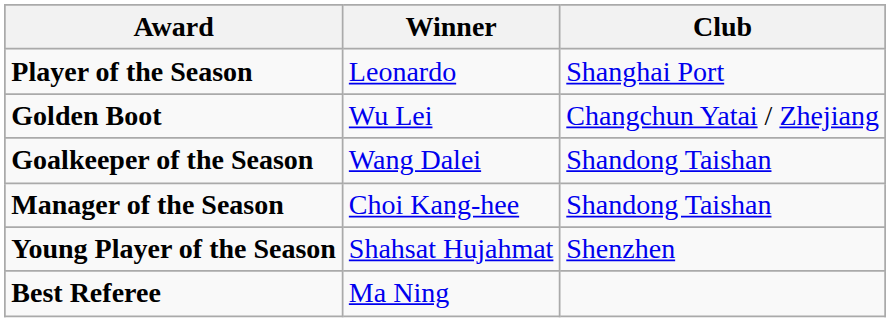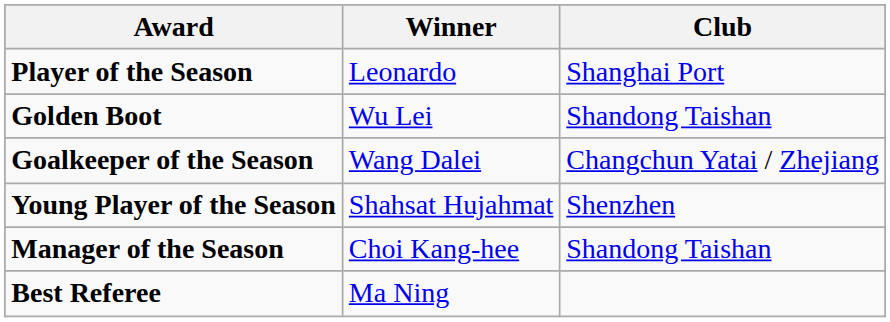Golden Boot | Club: Changchun Yatai / Zhejiang -> Shandong Taishan
Goalkeeper of the Season | Club: Shandong Taishan -> Changchun Yatai / Zhejiang
rows swapped: Young Player of the Season <-> Manager of the Season
